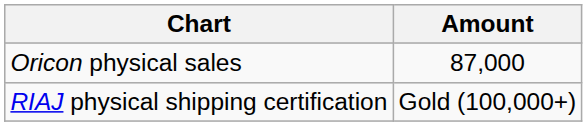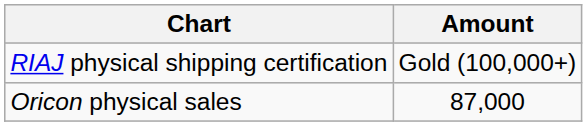rows swapped: Oricon physical sales <-> RIAJ physical shipping certification
